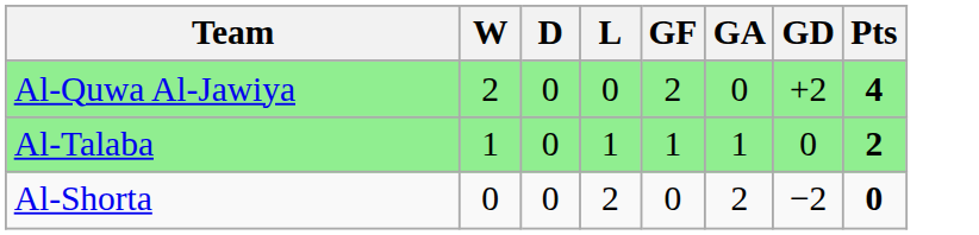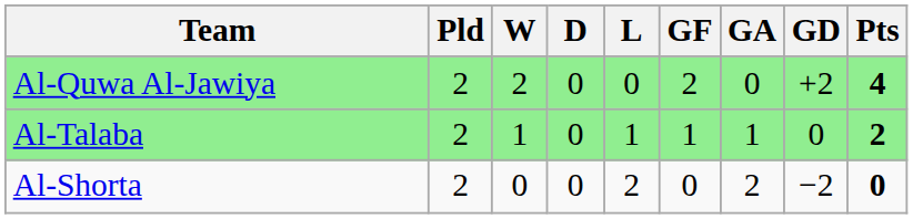+ column: Pld | 2 | 2 | 2
